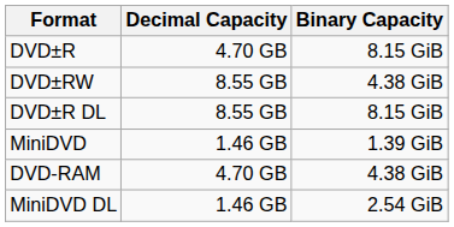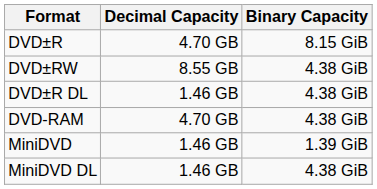DVD±R DL | Decimal Capacity: 8.55 GB -> 1.46 GB
DVD±R DL | Binary Capacity: 8.15 GiB -> 4.38 GiB
rows swapped: DVD-RAM <-> MiniDVD
MiniDVD DL | Binary Capacity: 2.54 GiB -> 4.38 GiB
